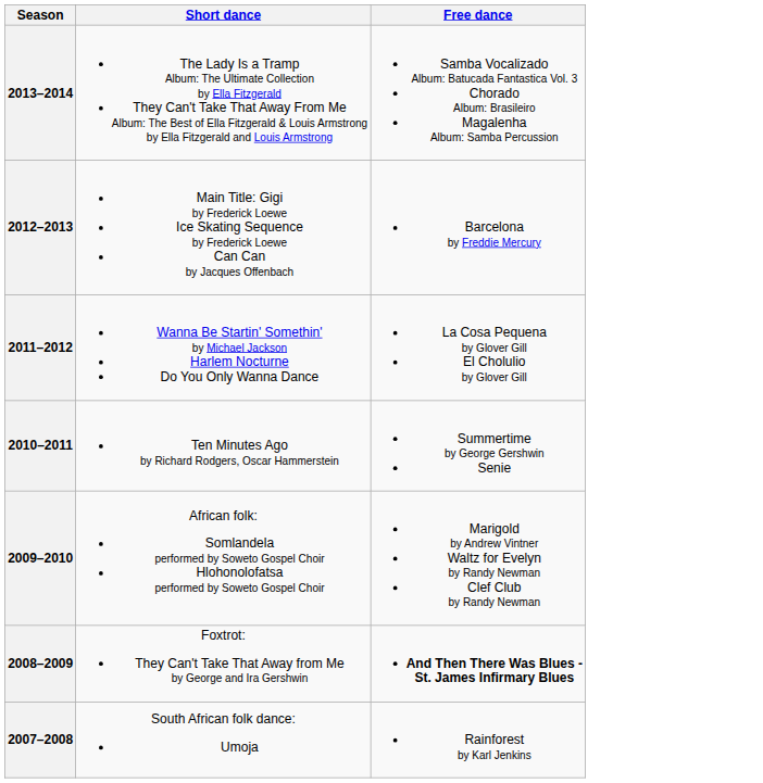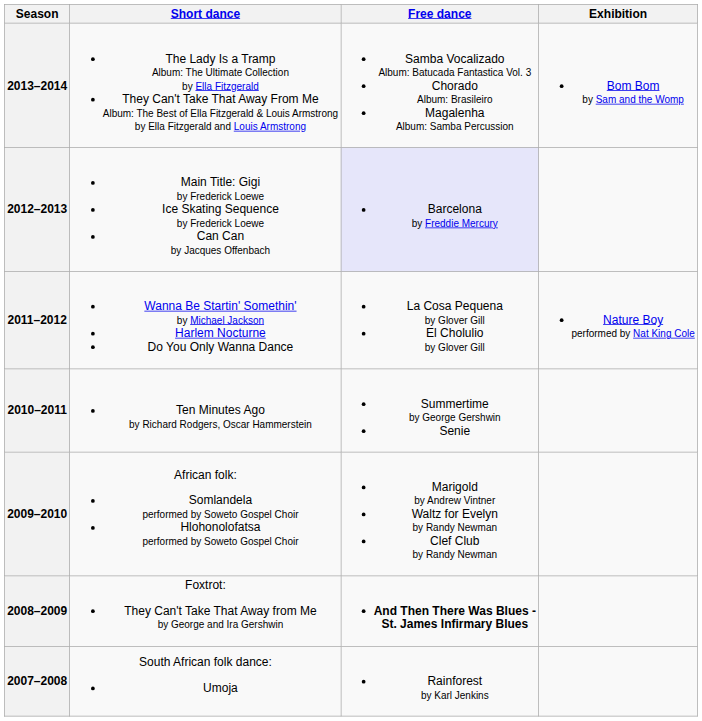+ column: Exhibition | Bom Bom by Sam and the Womp | Nature Boy performed by Nat King Cole
2012–2013 | Free dance: no background -> lavender background
